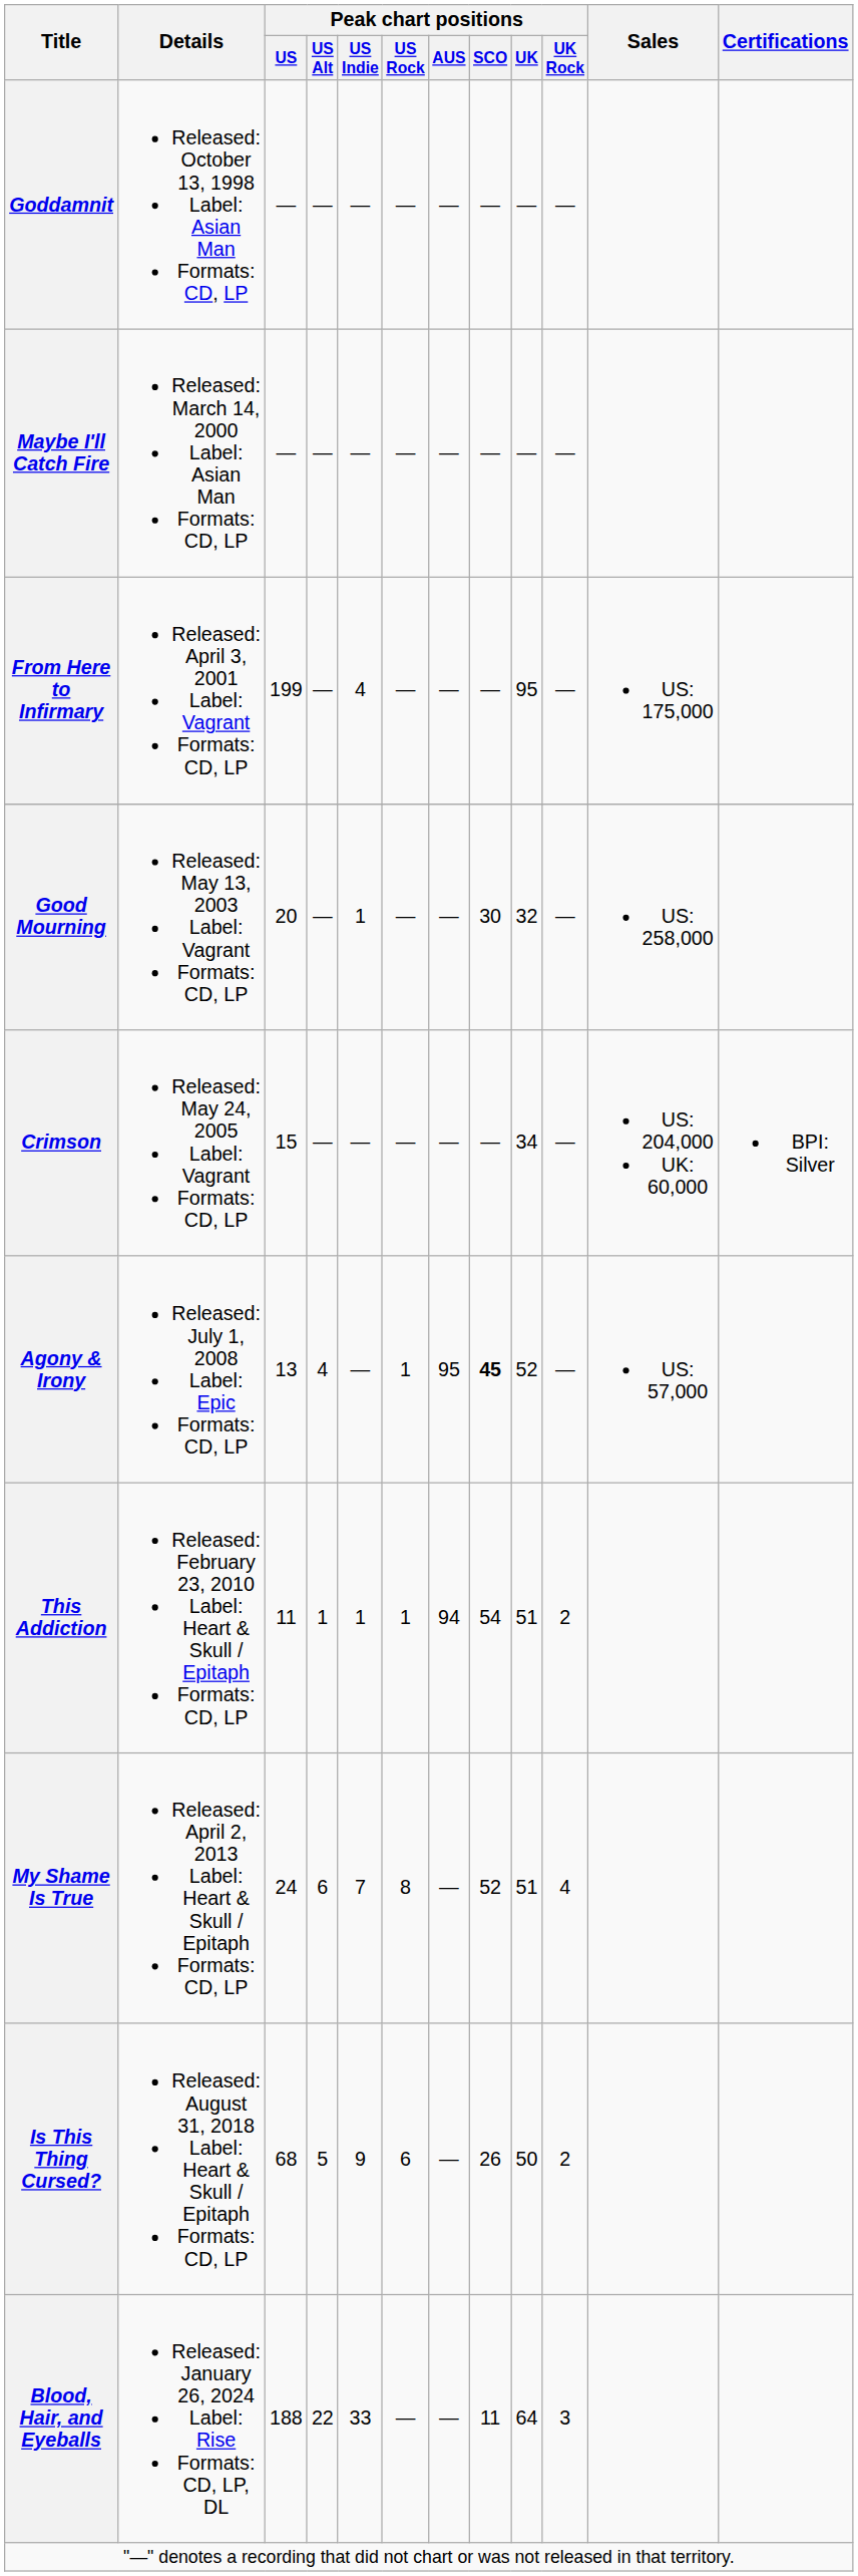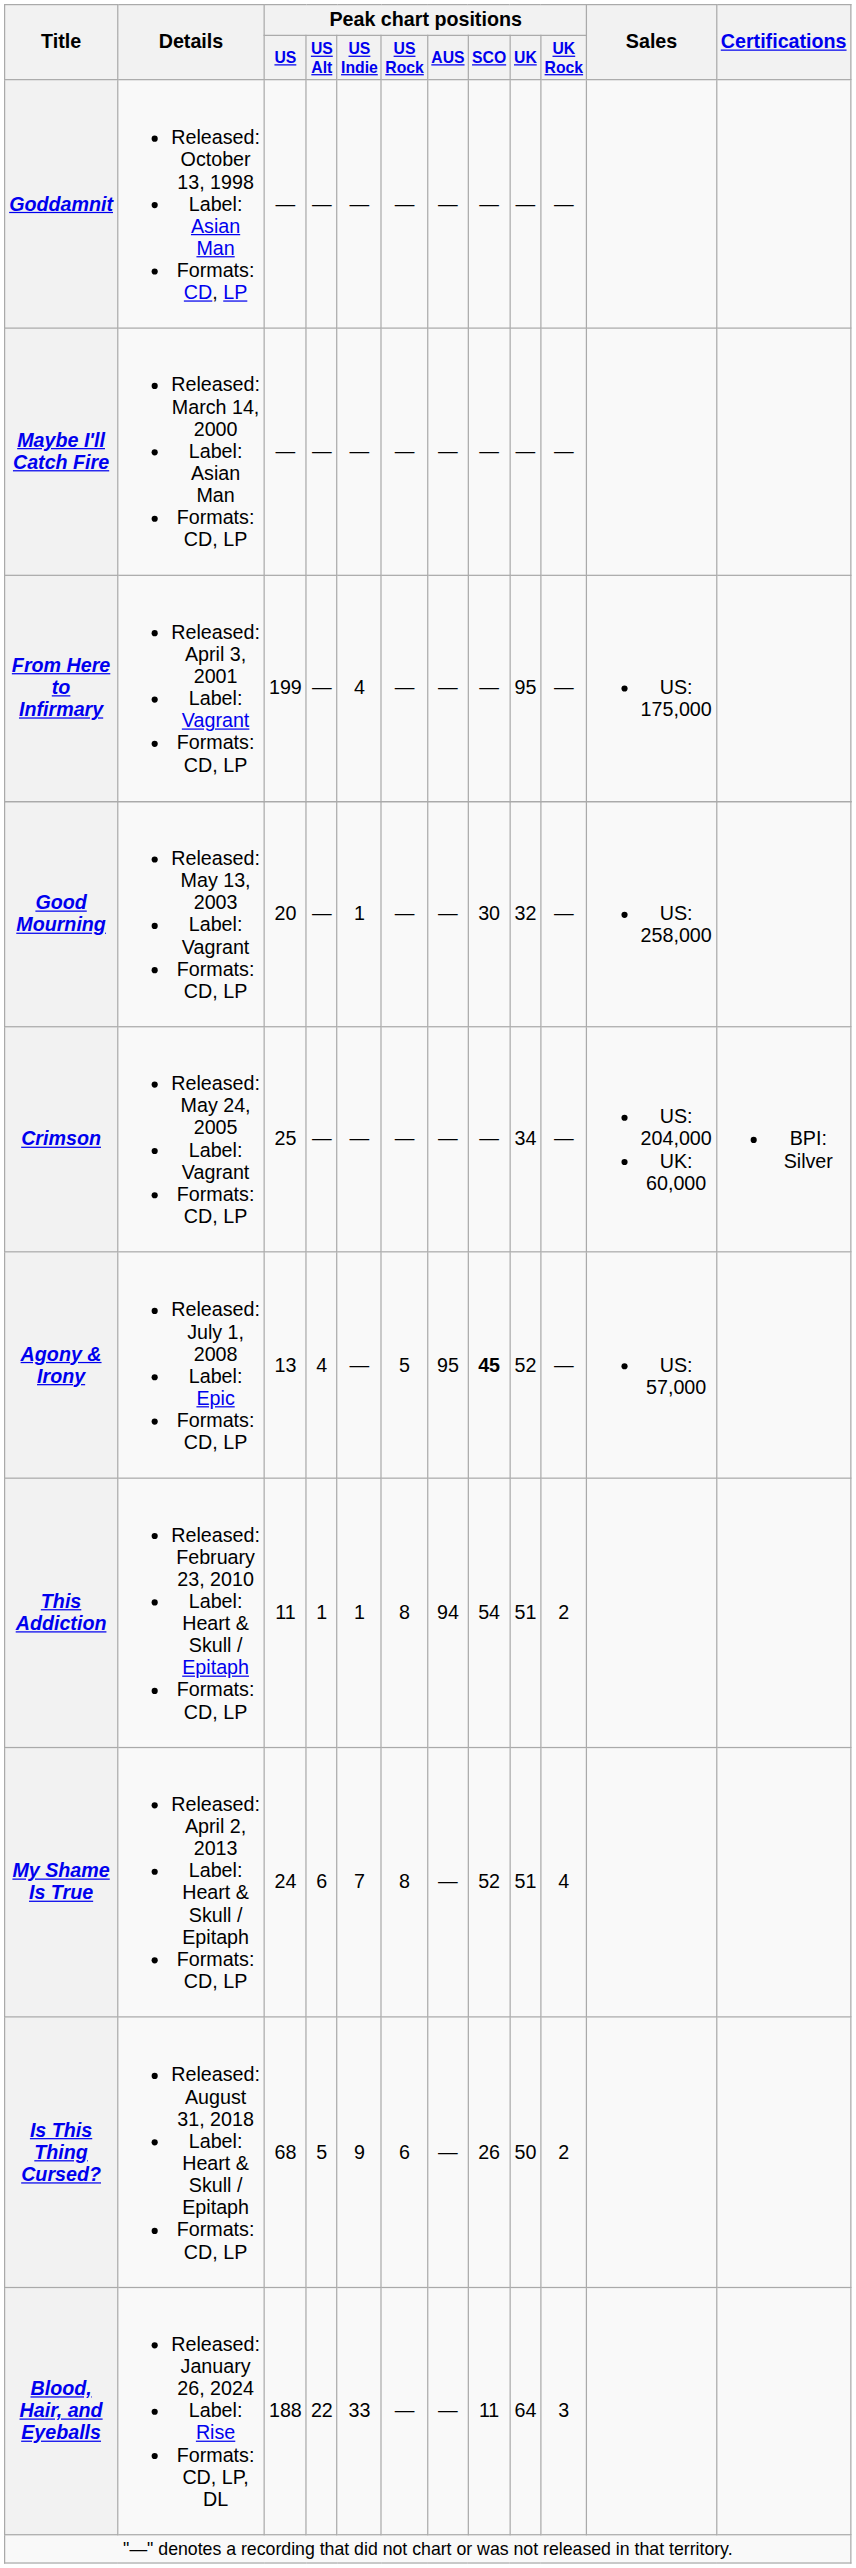Crimson | Peak chart positions / US: 15 -> 25
Agony & Irony | Peak chart positions / US Rock: 1 -> 5
This Addiction | Peak chart positions / US Rock: 1 -> 8
